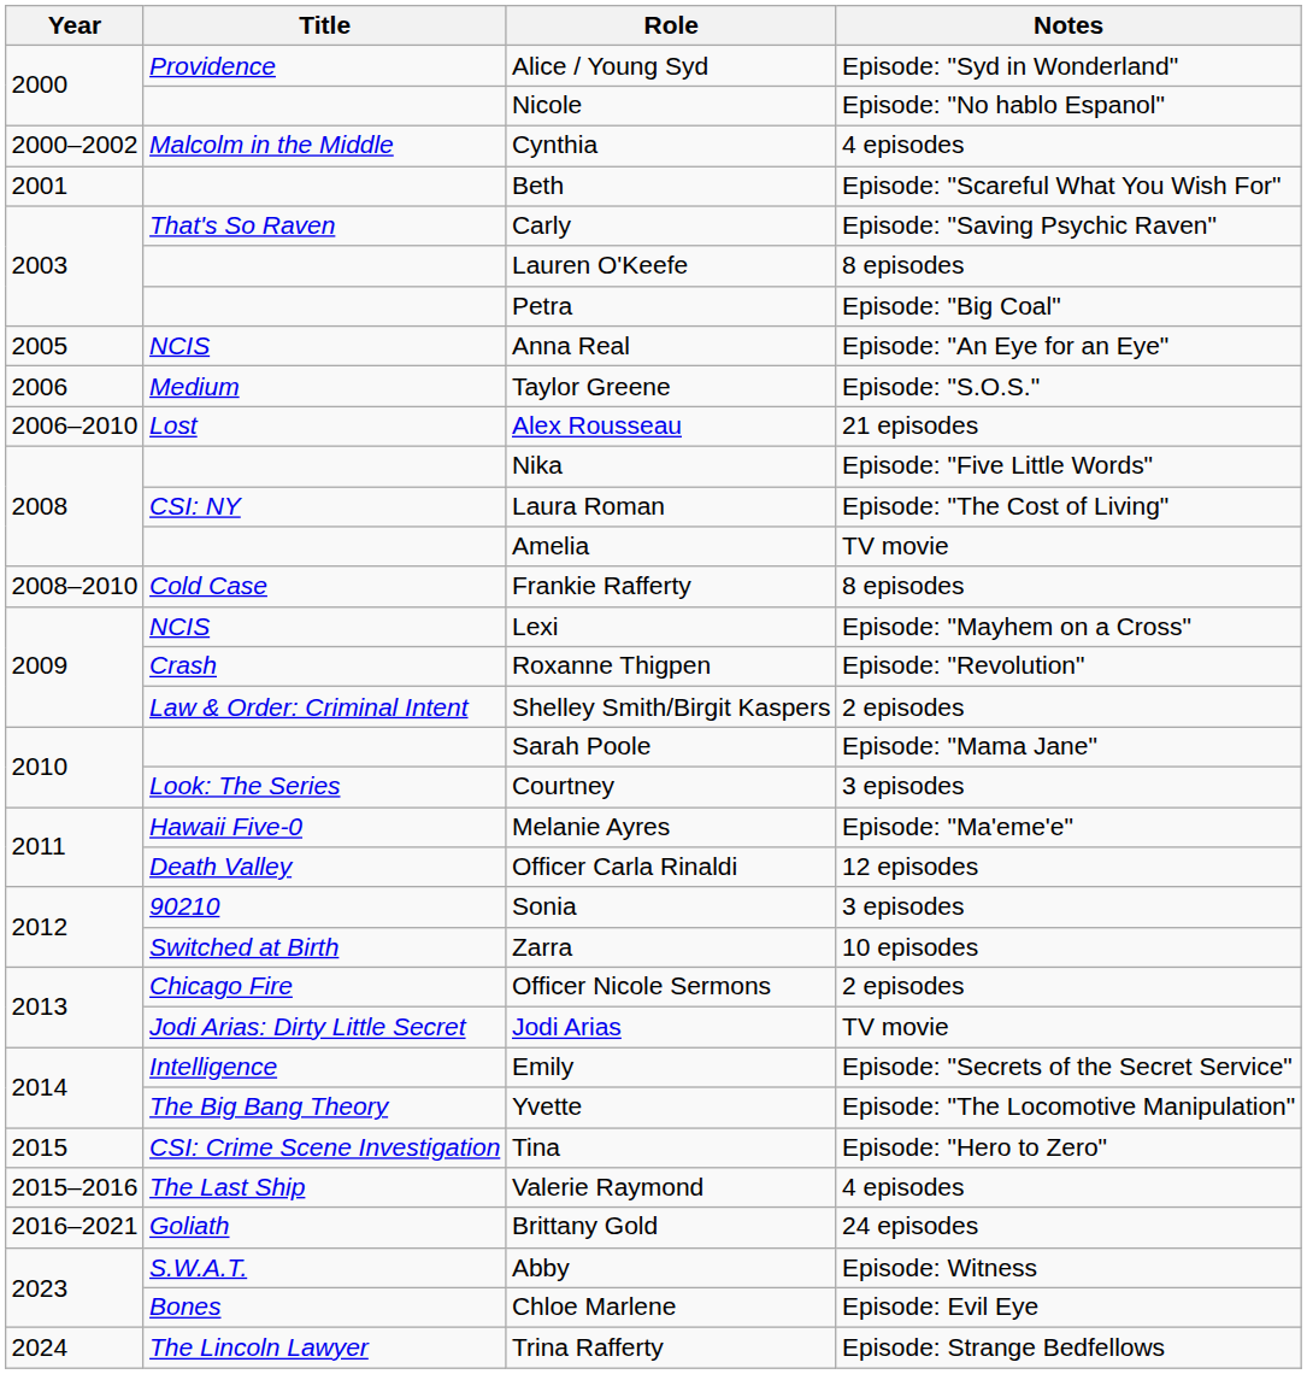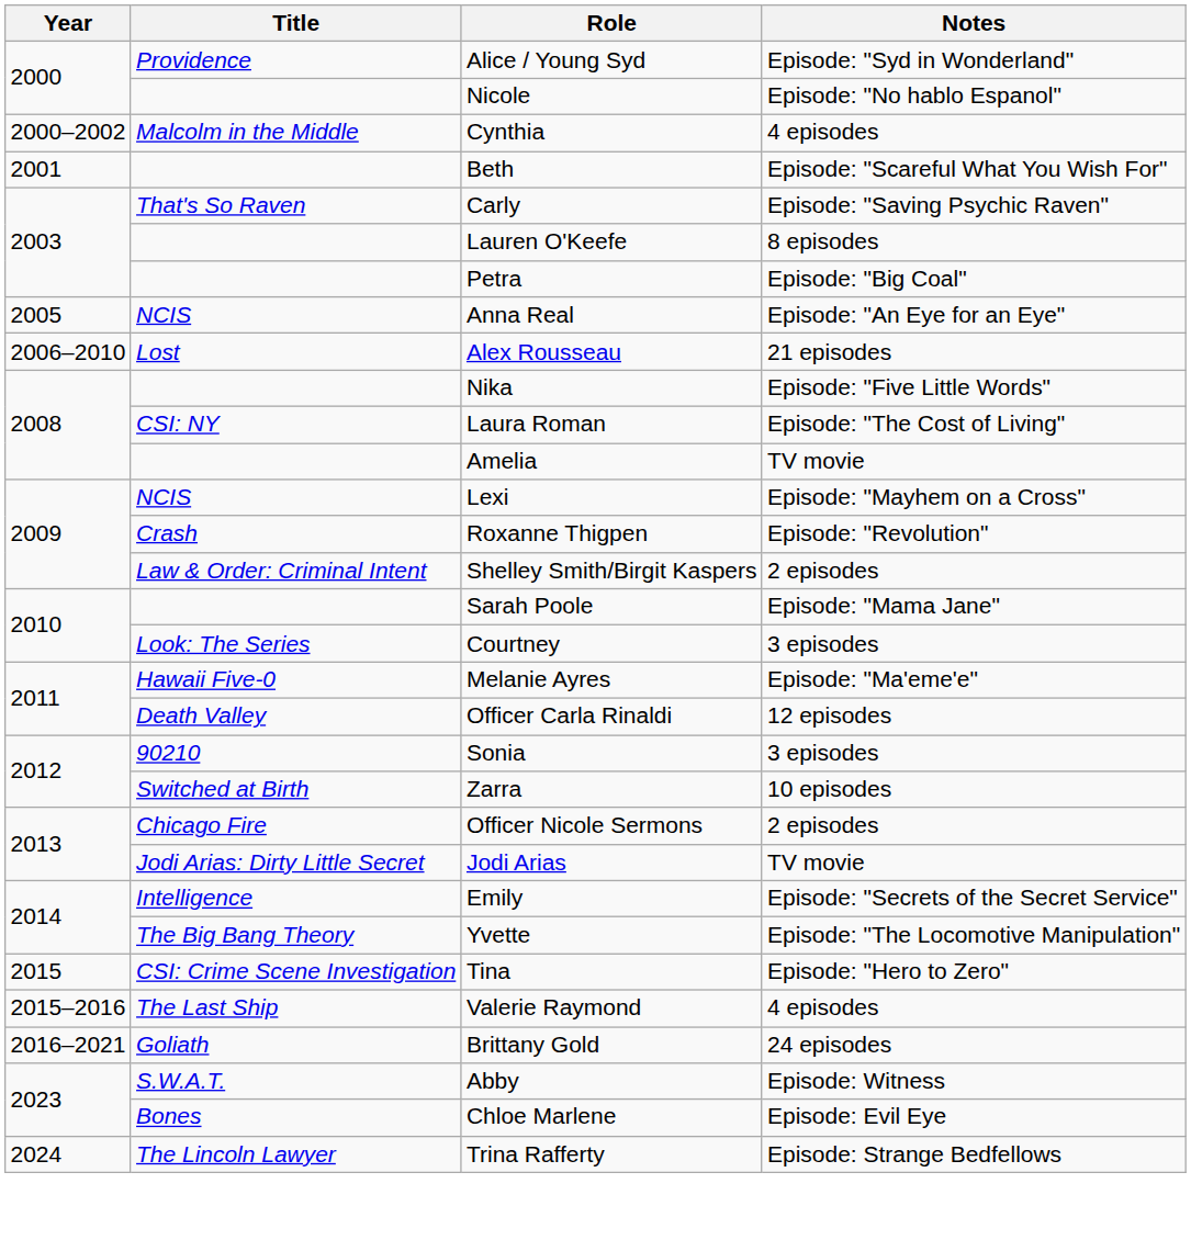- row: 2006 | Medium | Taylor Greene | Episode: "S.O.S."
- row: 2008–2010 | Cold Case | Frankie Rafferty | 8 episodes
